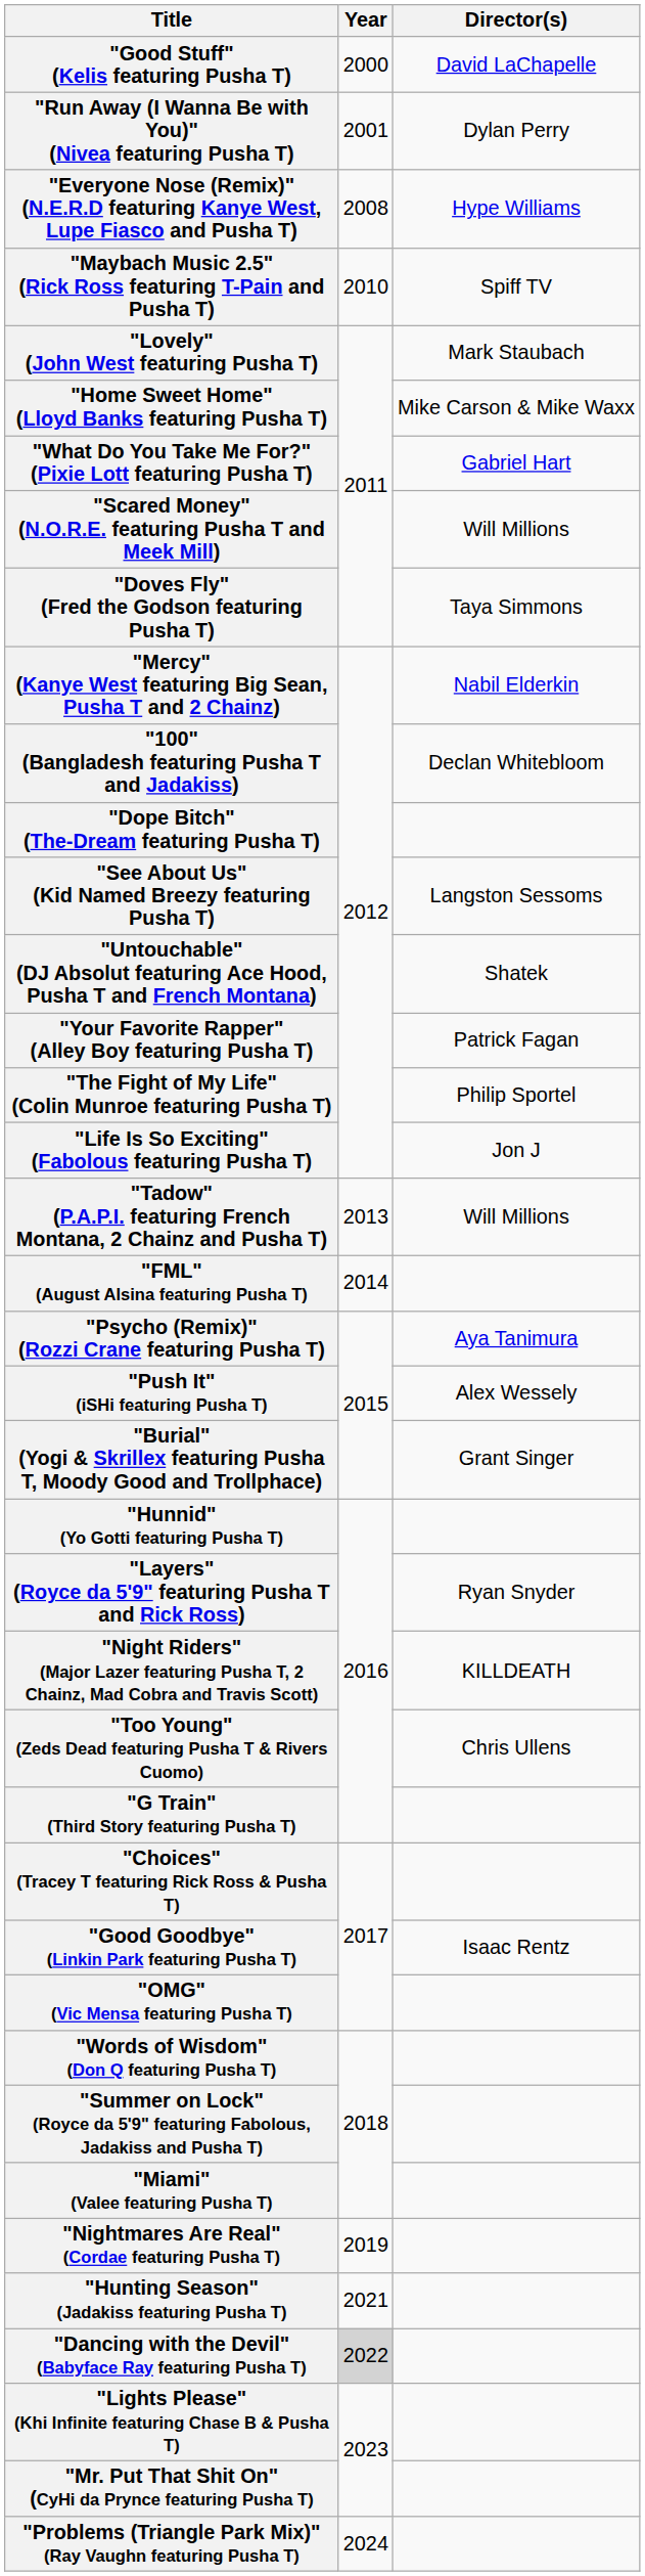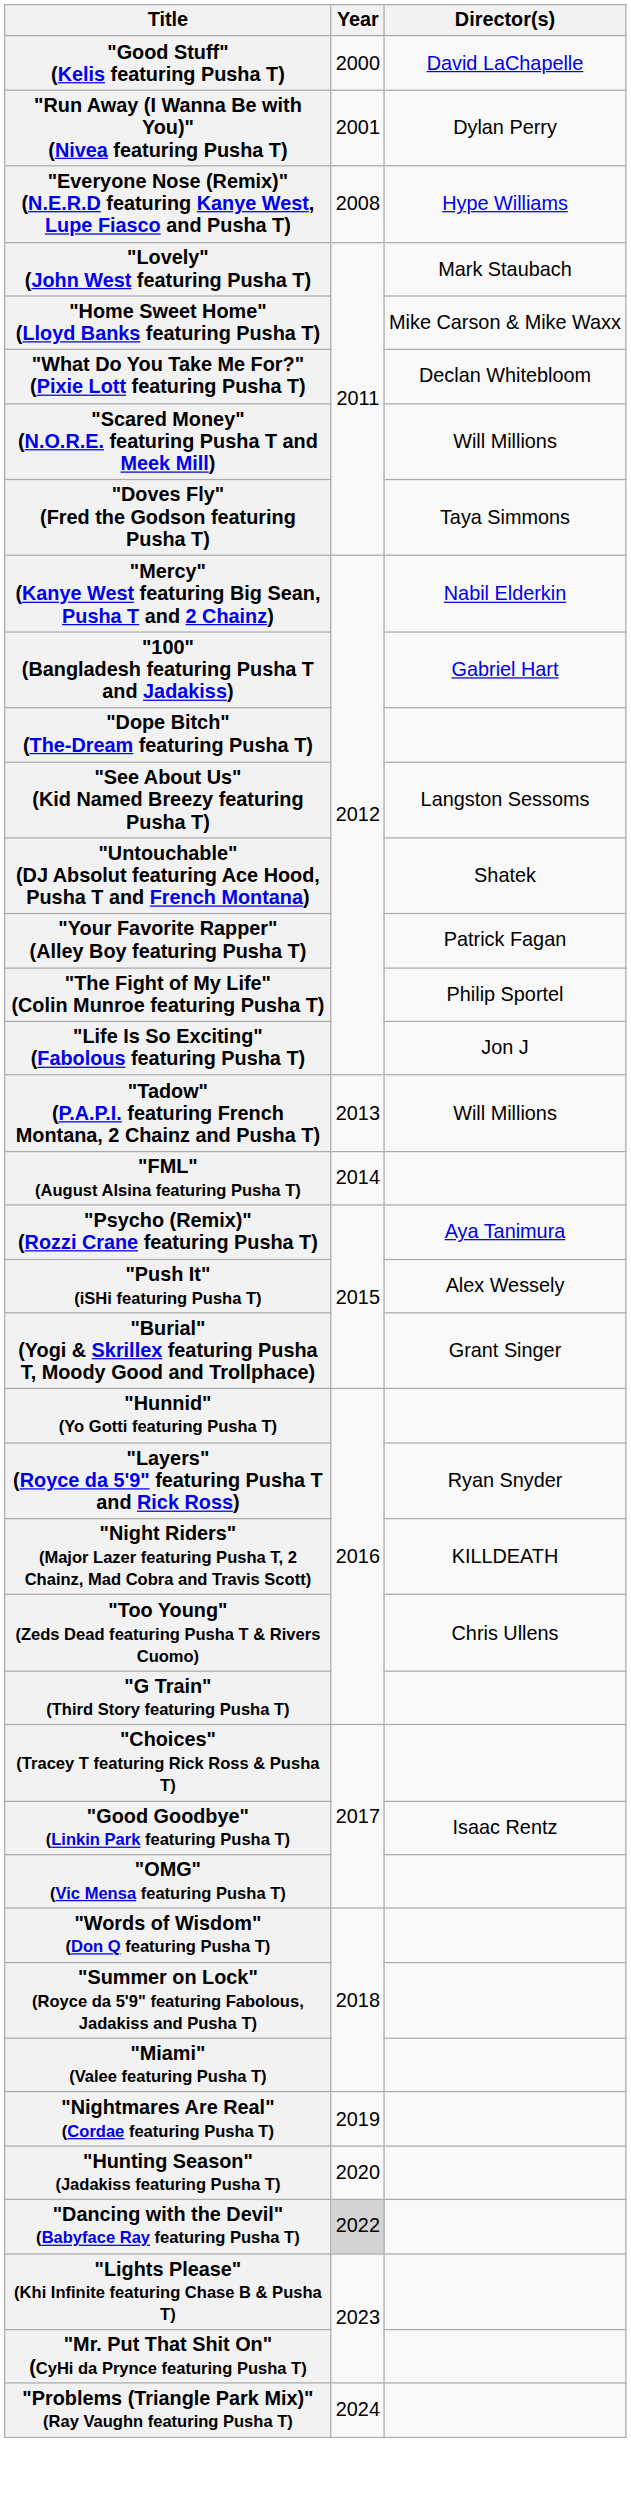- row: "Maybach Music 2.5" (Rick Ross featuring T-Pain and Pusha T) | 2010 | Spiff TV
"What Do You Take Me For?" (Pixie Lott featuring Pusha T) | Director(s): Gabriel Hart -> Declan Whitebloom
"100" (Bangladesh featuring Pusha T and Jadakiss) | Director(s): Declan Whitebloom -> Gabriel Hart
"Hunting Season" (Jadakiss featuring Pusha T) | Year: 2021 -> 2020
